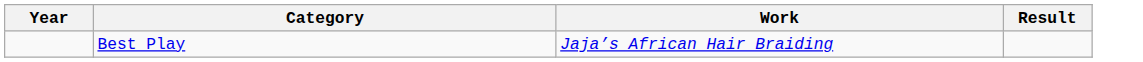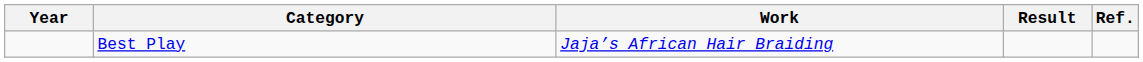+ column: Ref.
